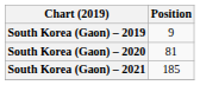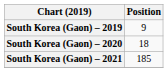South Korea (Gaon) – 2020 | Position: 81 -> 18
